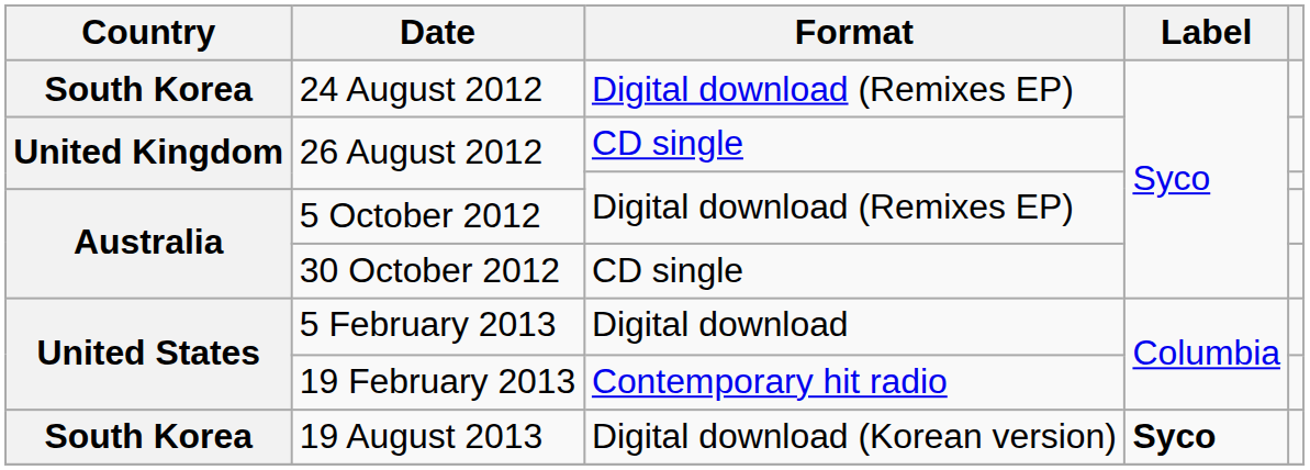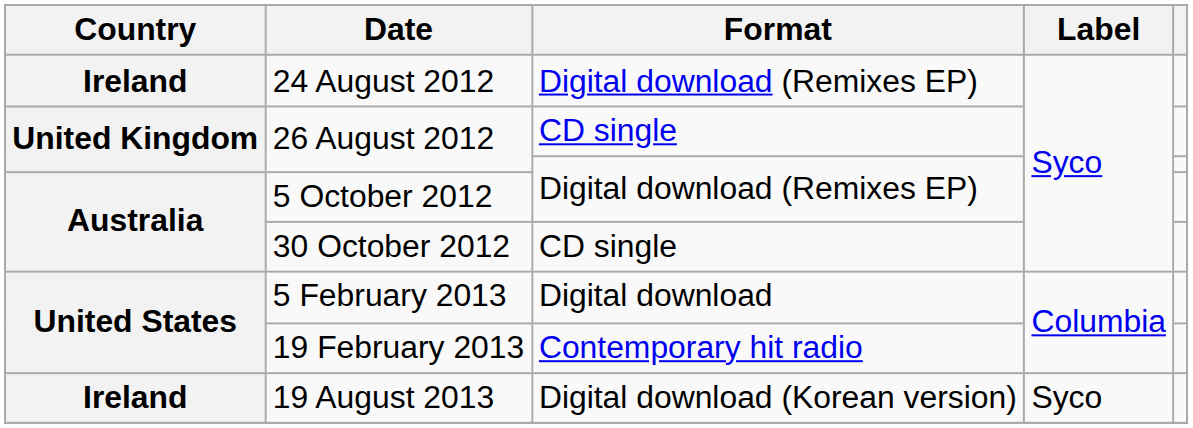24 August 2012 | Country: South Korea -> Ireland
19 August 2013 | Country: South Korea -> Ireland
19 August 2013 | Label: bold -> normal
